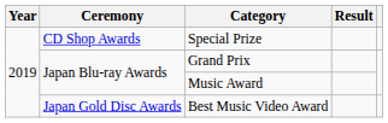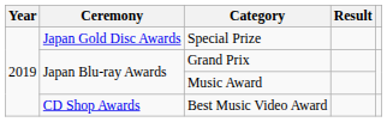Special Prize | Ceremony: CD Shop Awards -> Japan Gold Disc Awards
Best Music Video Award | Ceremony: Japan Gold Disc Awards -> CD Shop Awards
